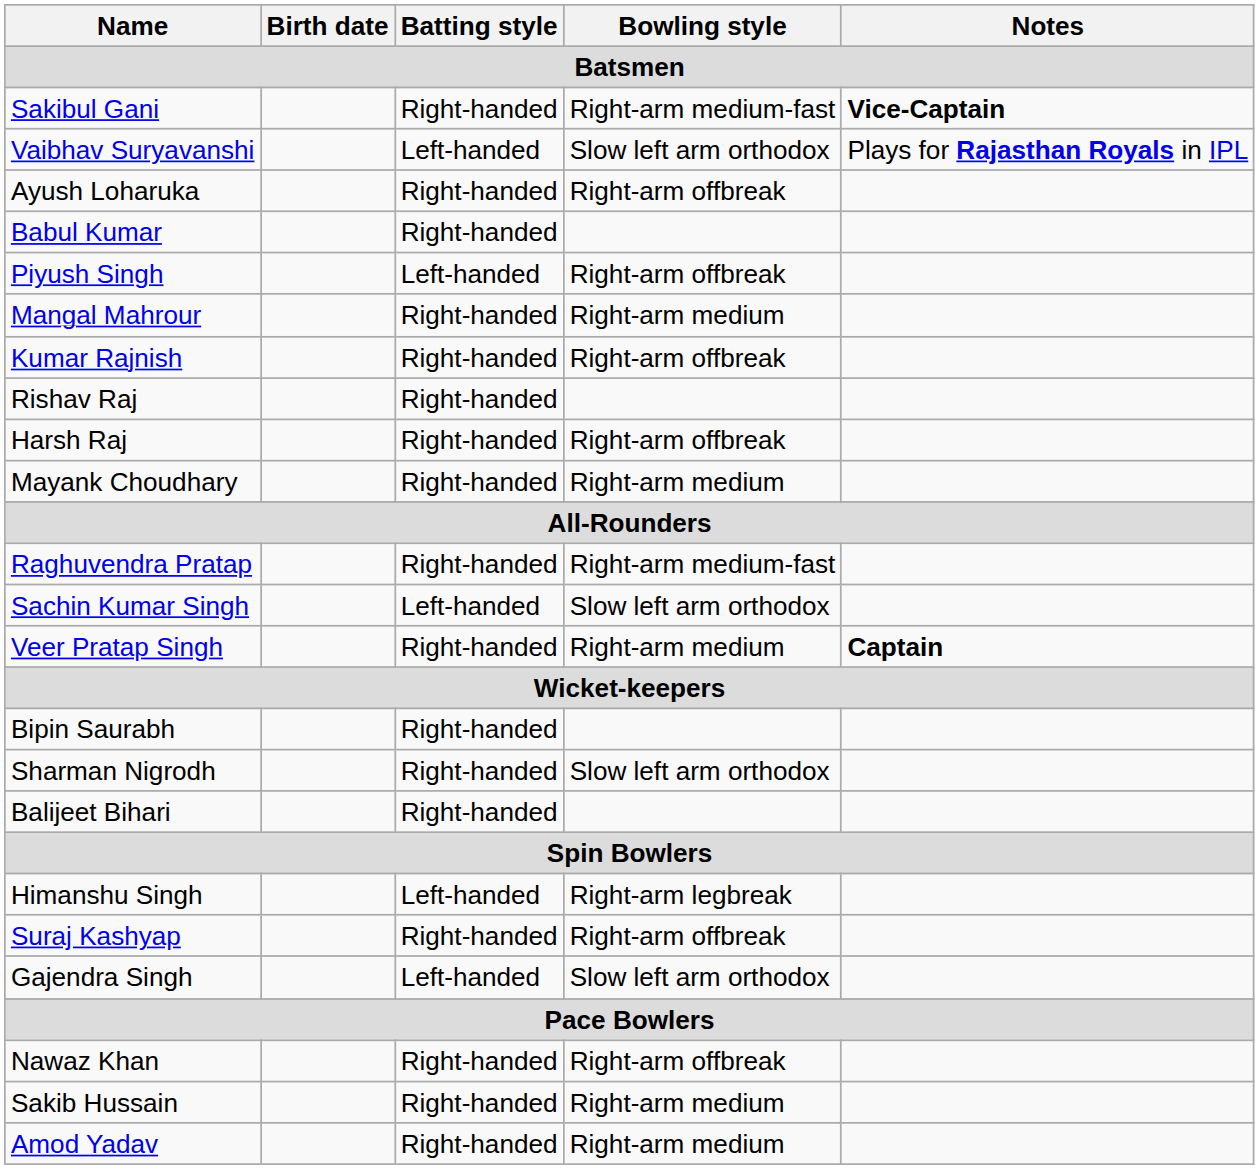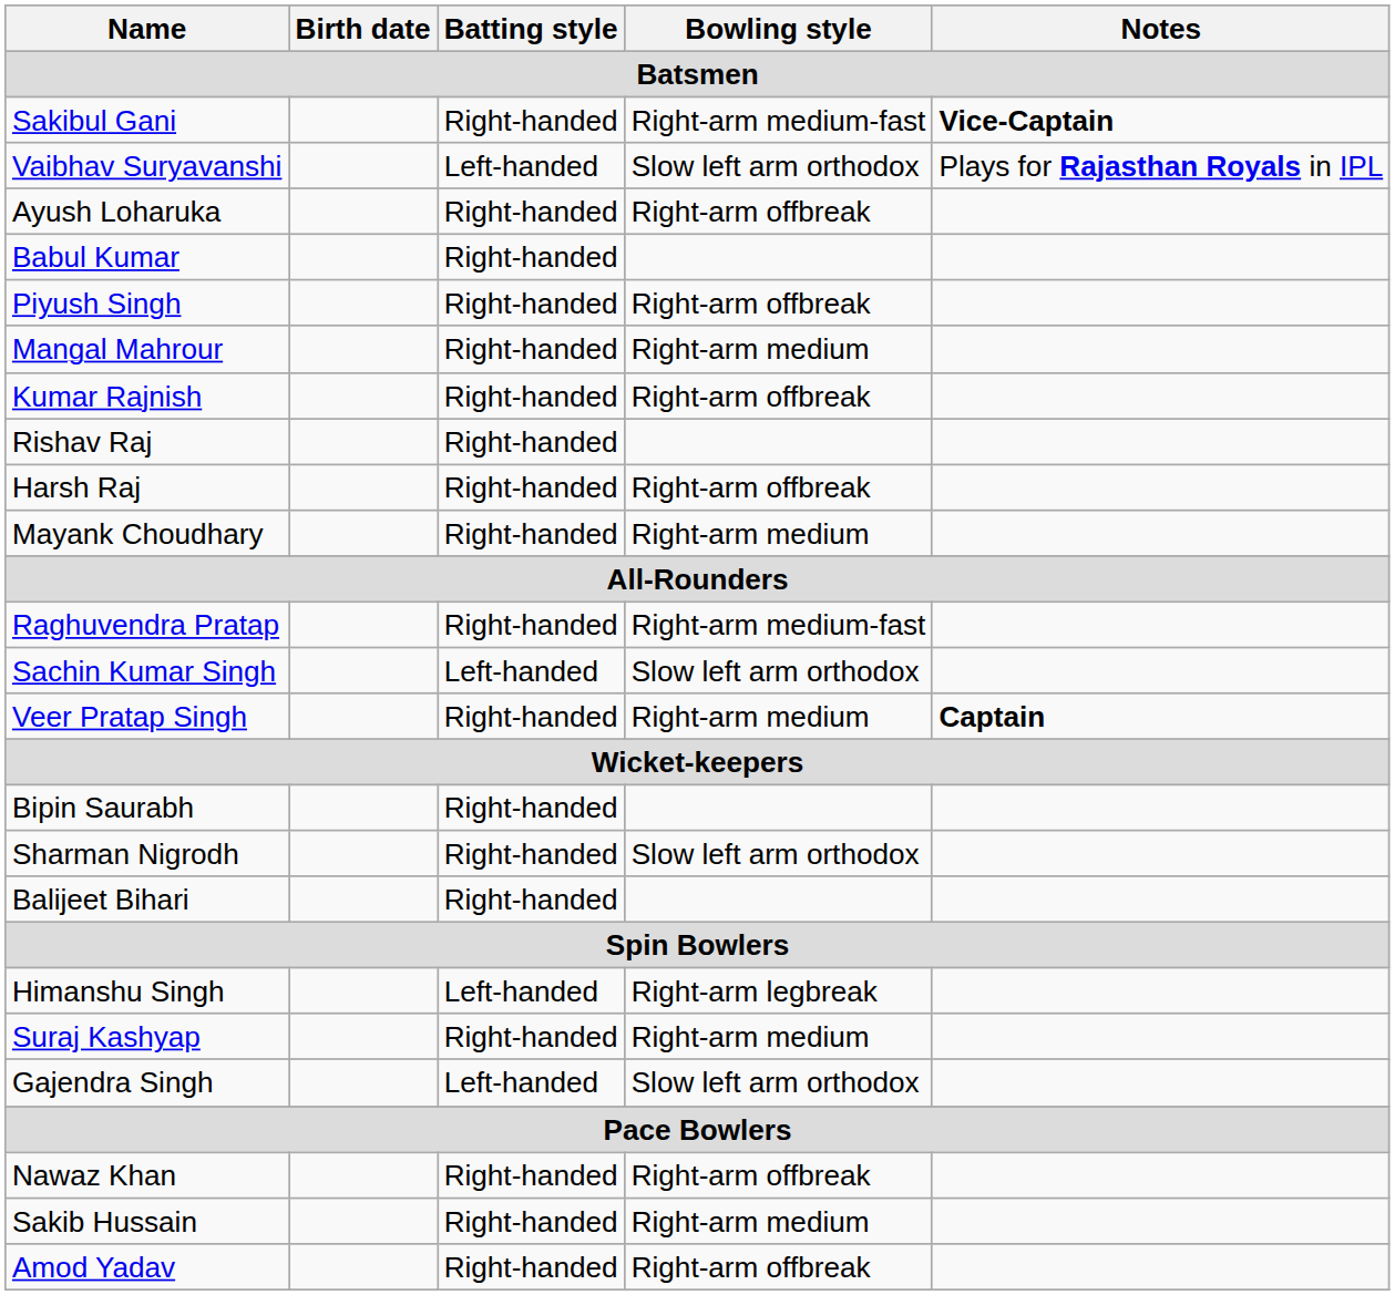Piyush Singh | Batting style: Left-handed -> Right-handed
Suraj Kashyap | Bowling style: Right-arm offbreak -> Right-arm medium
Amod Yadav | Bowling style: Right-arm medium -> Right-arm offbreak
